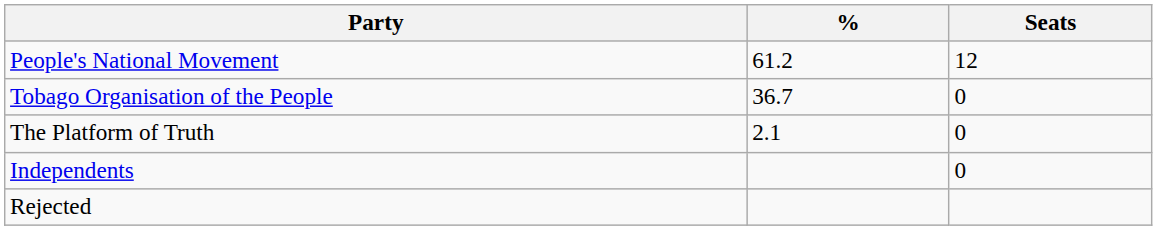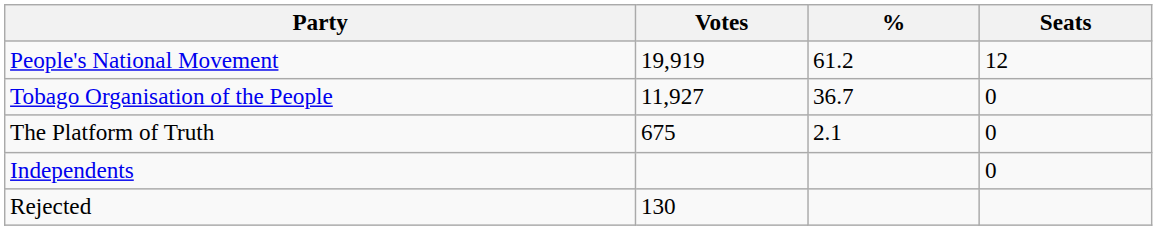+ column: Votes | 19,919 | 11,927 | 675 | 130
